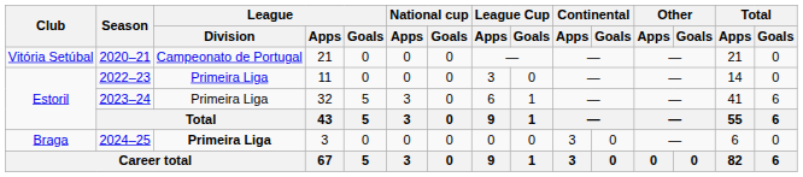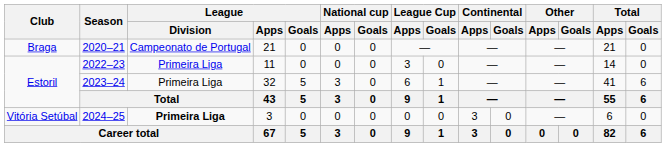2020–21 | Club: Vitória Setúbal -> Braga
2024–25 | Club: Braga -> Vitória Setúbal
